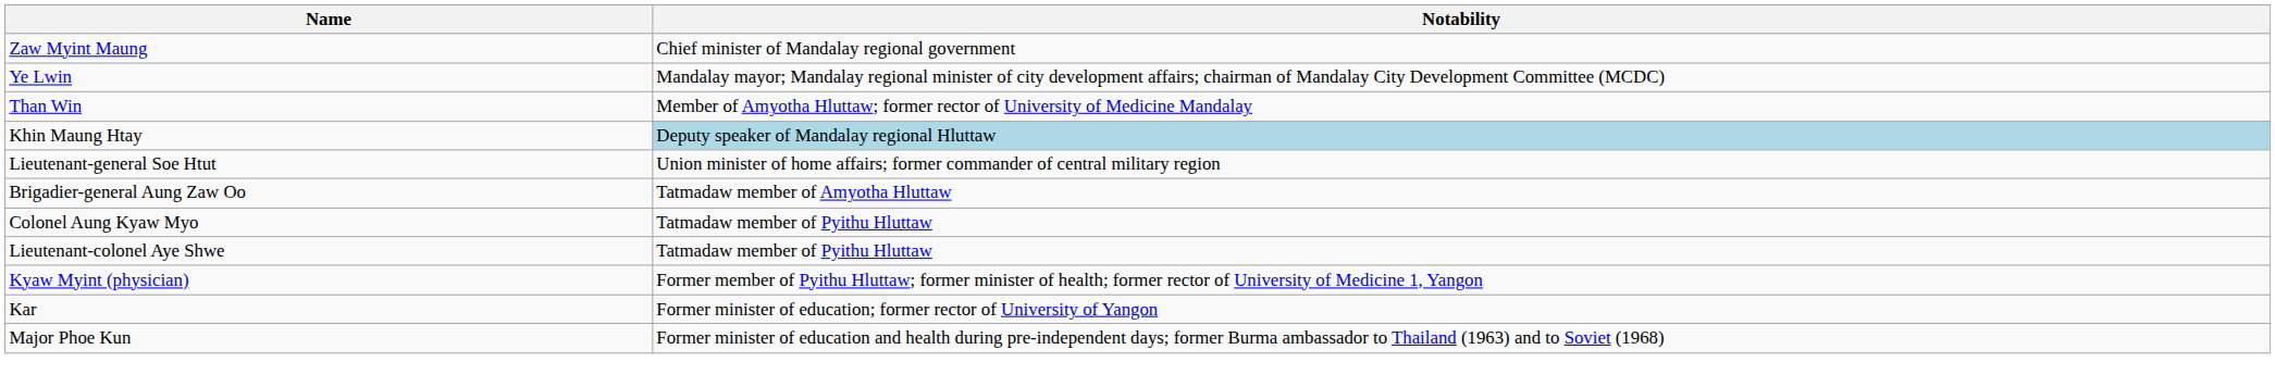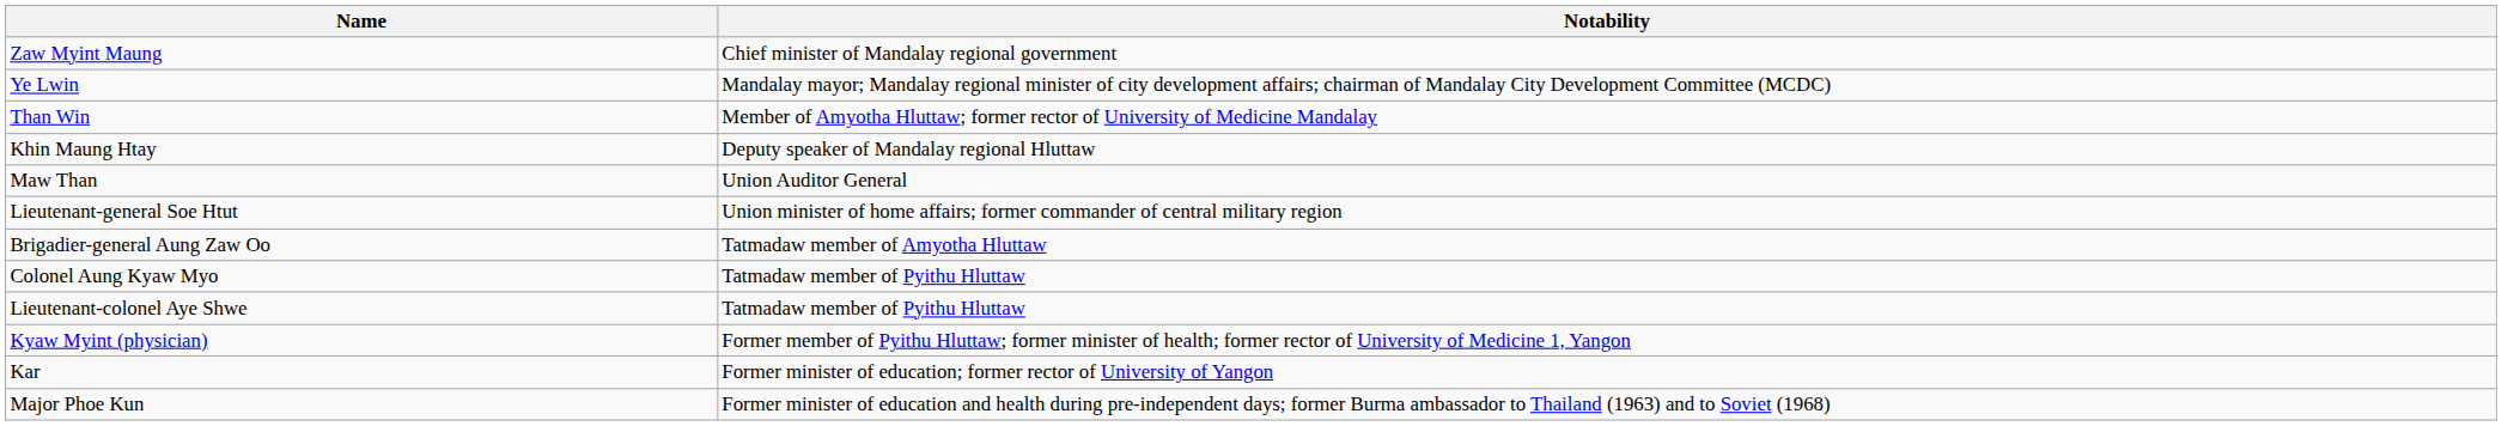Khin Maung Htay | Notability: lightblue background -> no background
+ row: Maw Than | Union Auditor General
